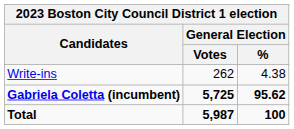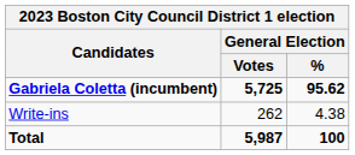rows swapped: Gabriela Coletta (incumbent) <-> Write-ins
